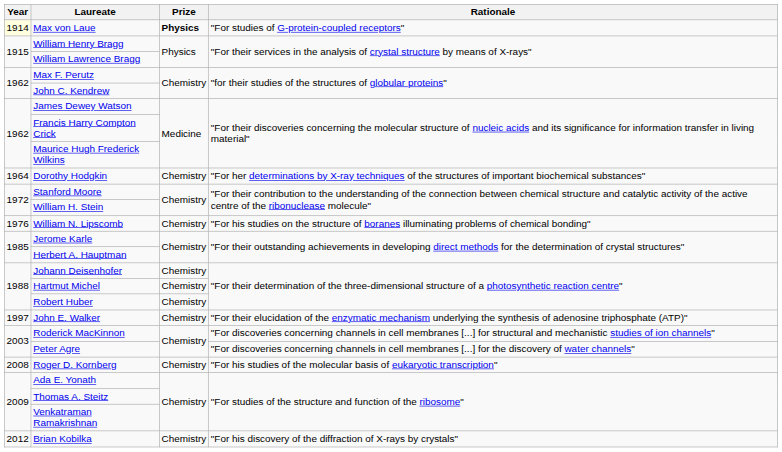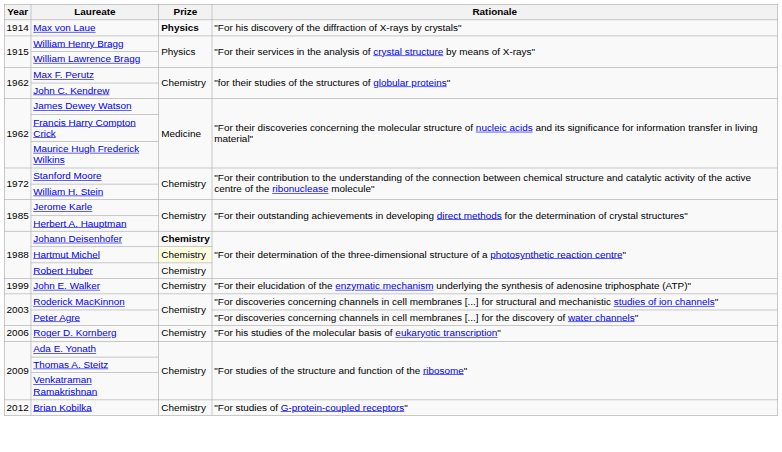Max von Laue | Year: lightyellow background -> no background
Max von Laue | Rationale: "For studies of G-protein-coupled receptors" -> "For his discovery of the diffraction of X-rays by crystals"
- row: 1964 | Dorothy Hodgkin | Chemistry | "For her determinations by X-ray techniques of the structures of important biochemical substances"
- row: 1976 | William N. Lipscomb | Chemistry | "For his studies on the structure of boranes illuminating problems of chemical bonding"
Johann Deisenhofer | Prize: normal -> bold
Hartmut Michel | Prize: no background -> lightyellow background
John E. Walker | Year: 1997 -> 1999
Roger D. Kornberg | Year: 2008 -> 2006
Brian Kobilka | Rationale: "For his discovery of the diffraction of X-rays by crystals" -> "For studies of G-protein-coupled receptors"
